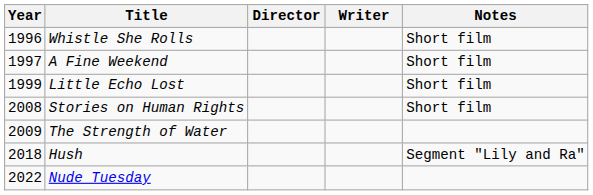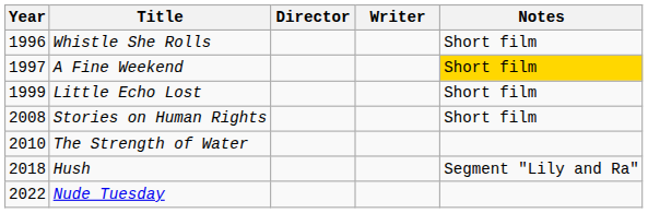A Fine Weekend | Notes: no background -> gold background
The Strength of Water | Year: 2009 -> 2010
